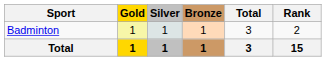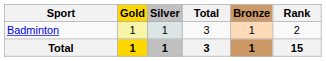columns swapped: Bronze <-> Total
